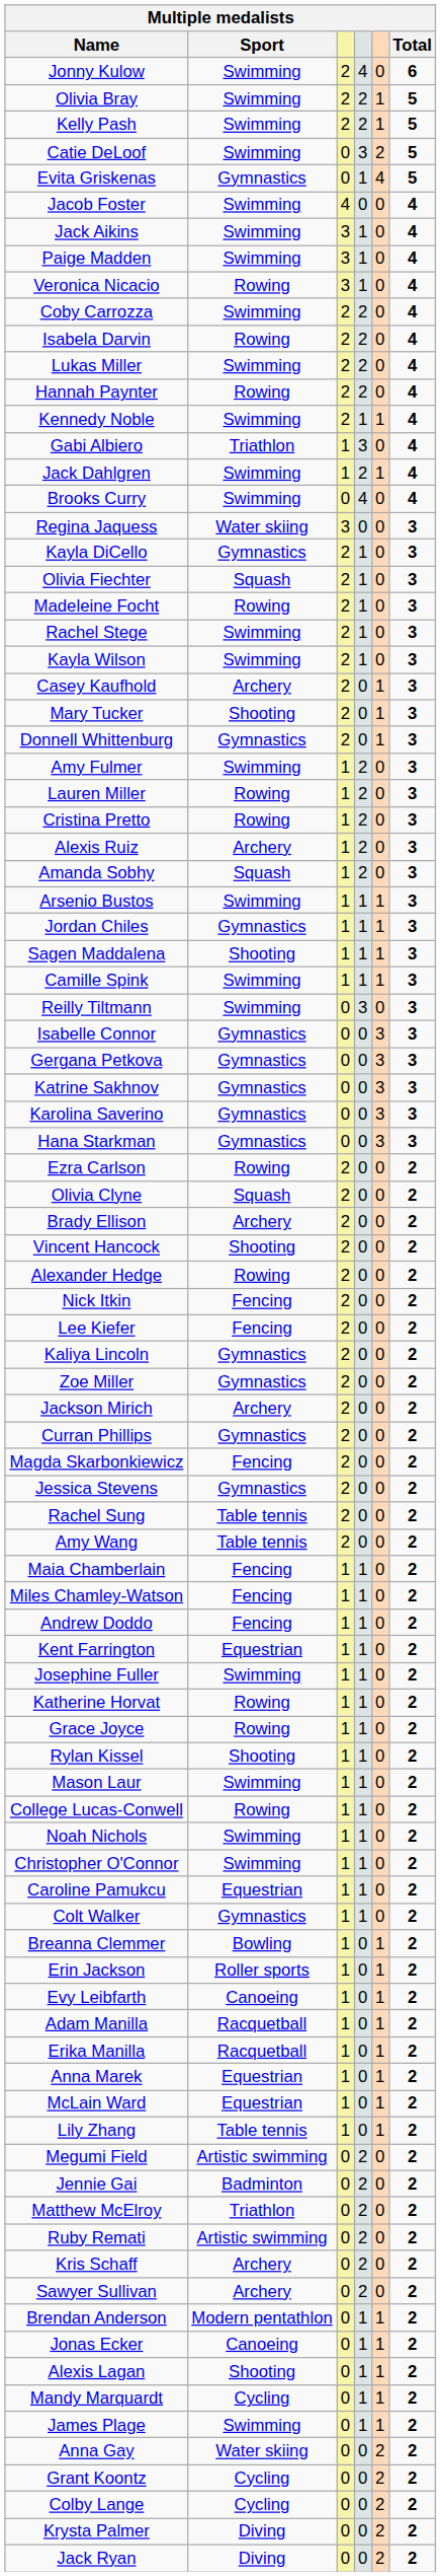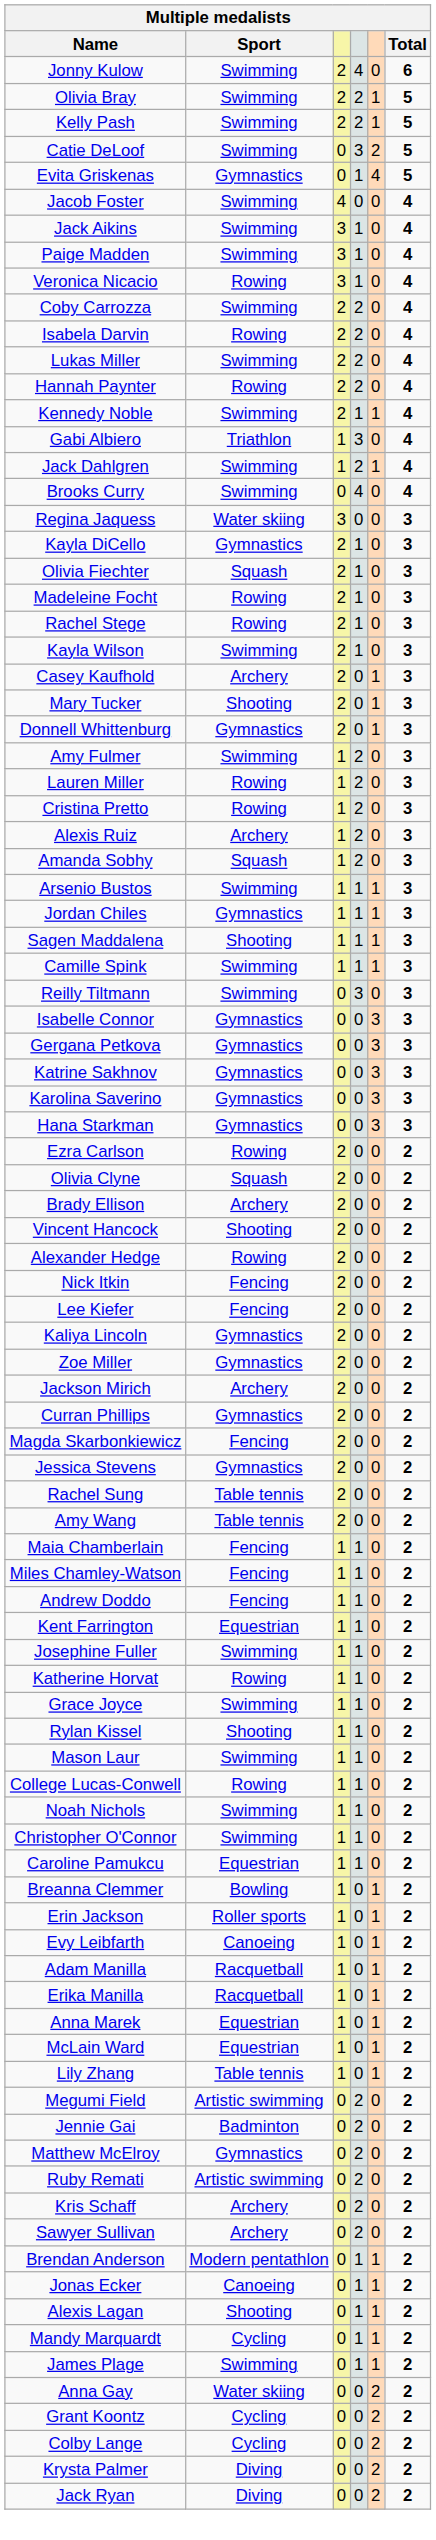Rachel Stege | Sport: Swimming -> Rowing
Grace Joyce | Sport: Rowing -> Swimming
- row: Colt Walker | Gymnastics | 1 | 1 | 0 | 2
Matthew McElroy | Sport: Triathlon -> Gymnastics
